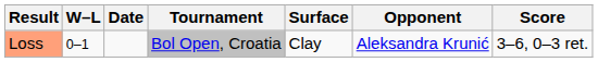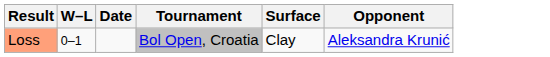- column: Score | 3–6, 0–3 ret.
